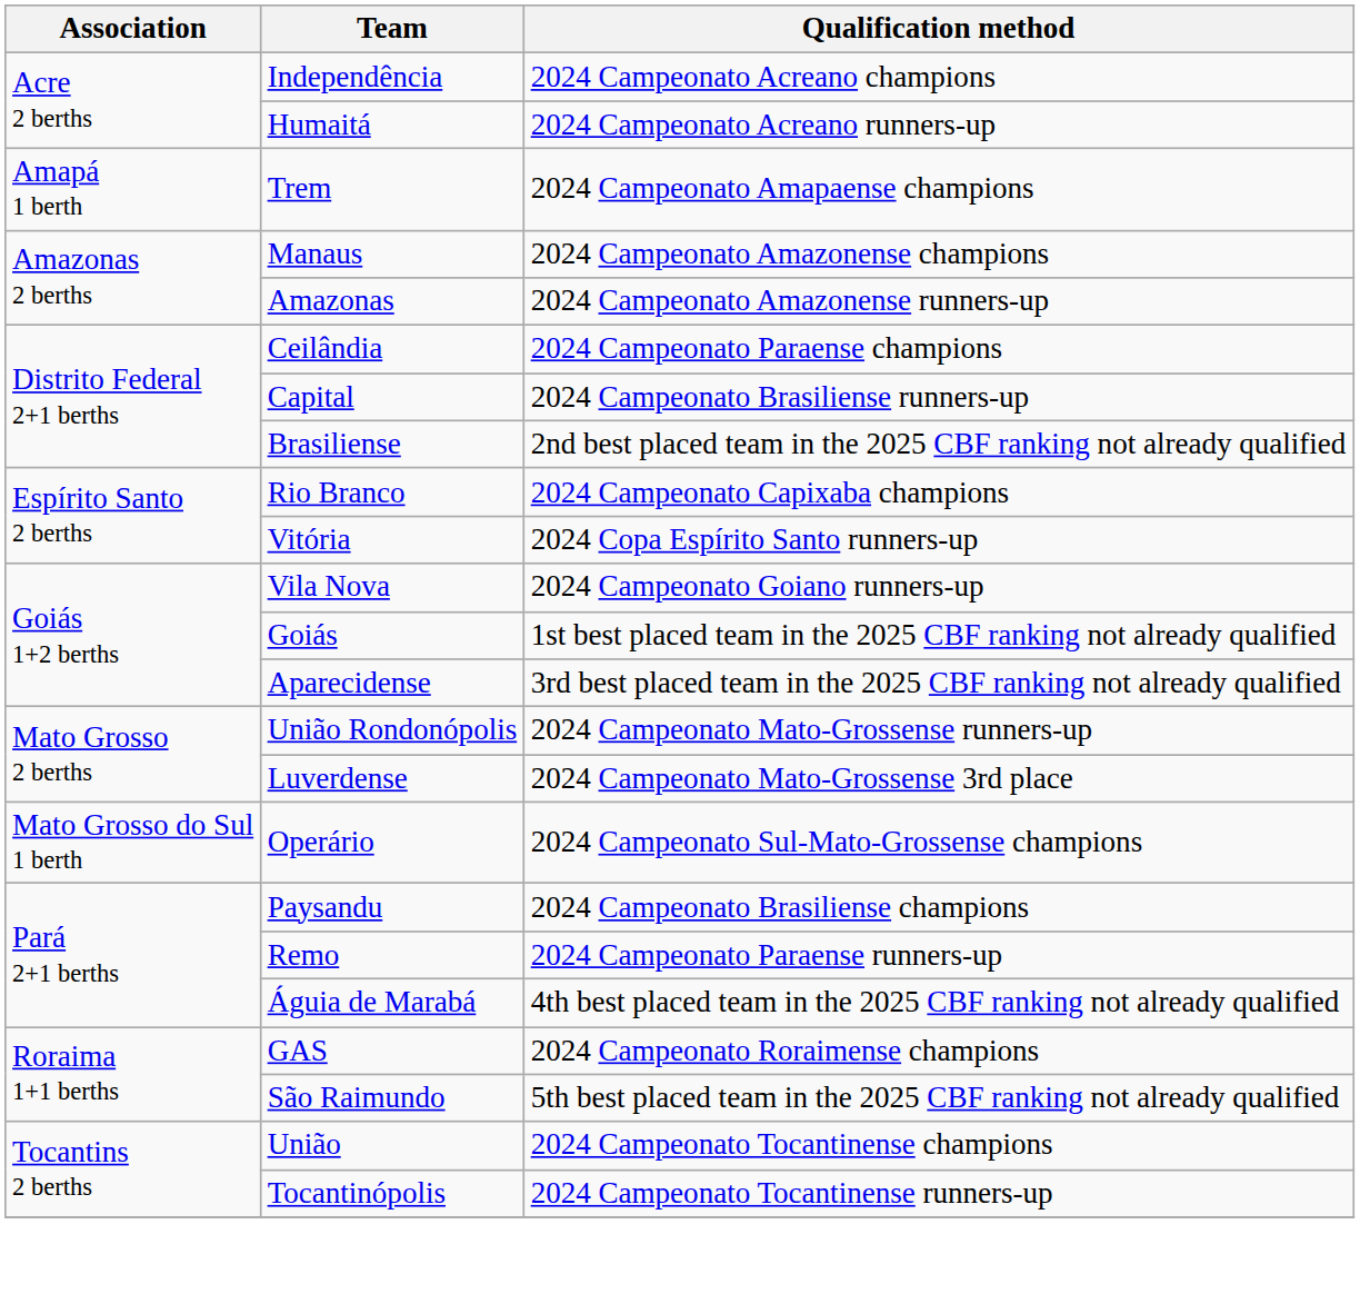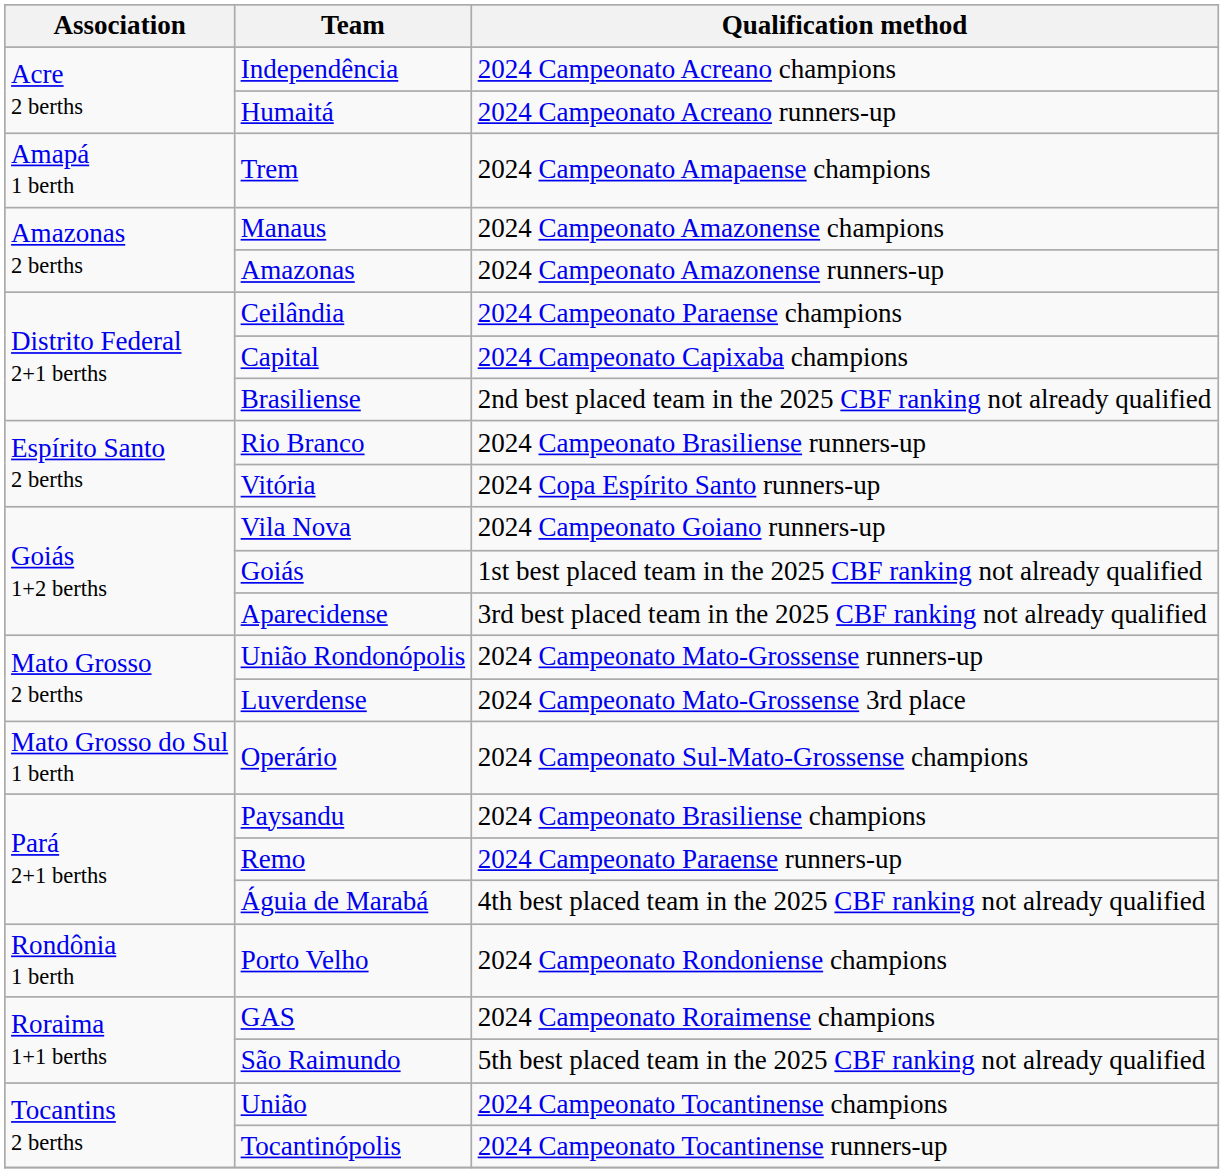Capital | Qualification method: 2024 Campeonato Brasiliense runners-up -> 2024 Campeonato Capixaba champions
Rio Branco | Qualification method: 2024 Campeonato Capixaba champions -> 2024 Campeonato Brasiliense runners-up
+ row: Rondônia 1 berth | Porto Velho | 2024 Campeonato Rondoniense champions
